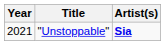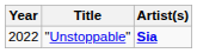"Unstoppable" | Year: 2021 -> 2022
